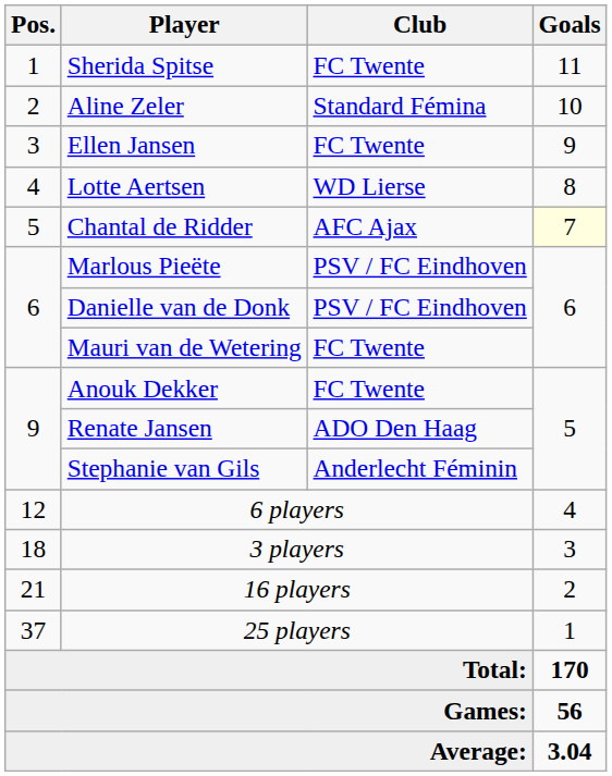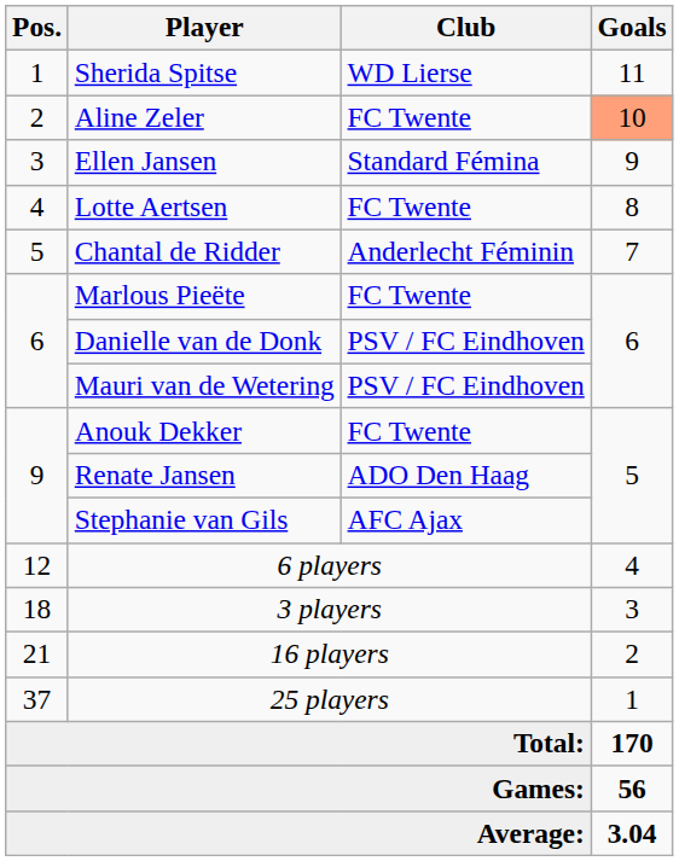Sherida Spitse | Club: FC Twente -> WD Lierse
Aline Zeler | Club: Standard Fémina -> FC Twente
Aline Zeler | Goals: no background -> lightsalmon background
Ellen Jansen | Club: FC Twente -> Standard Fémina
Lotte Aertsen | Club: WD Lierse -> FC Twente
Chantal de Ridder | Club: AFC Ajax -> Anderlecht Féminin
Chantal de Ridder | Goals: lightyellow background -> no background
Marlous Pieëte | Club: PSV / FC Eindhoven -> FC Twente
Mauri van de Wetering | Club: FC Twente -> PSV / FC Eindhoven
Stephanie van Gils | Club: Anderlecht Féminin -> AFC Ajax
